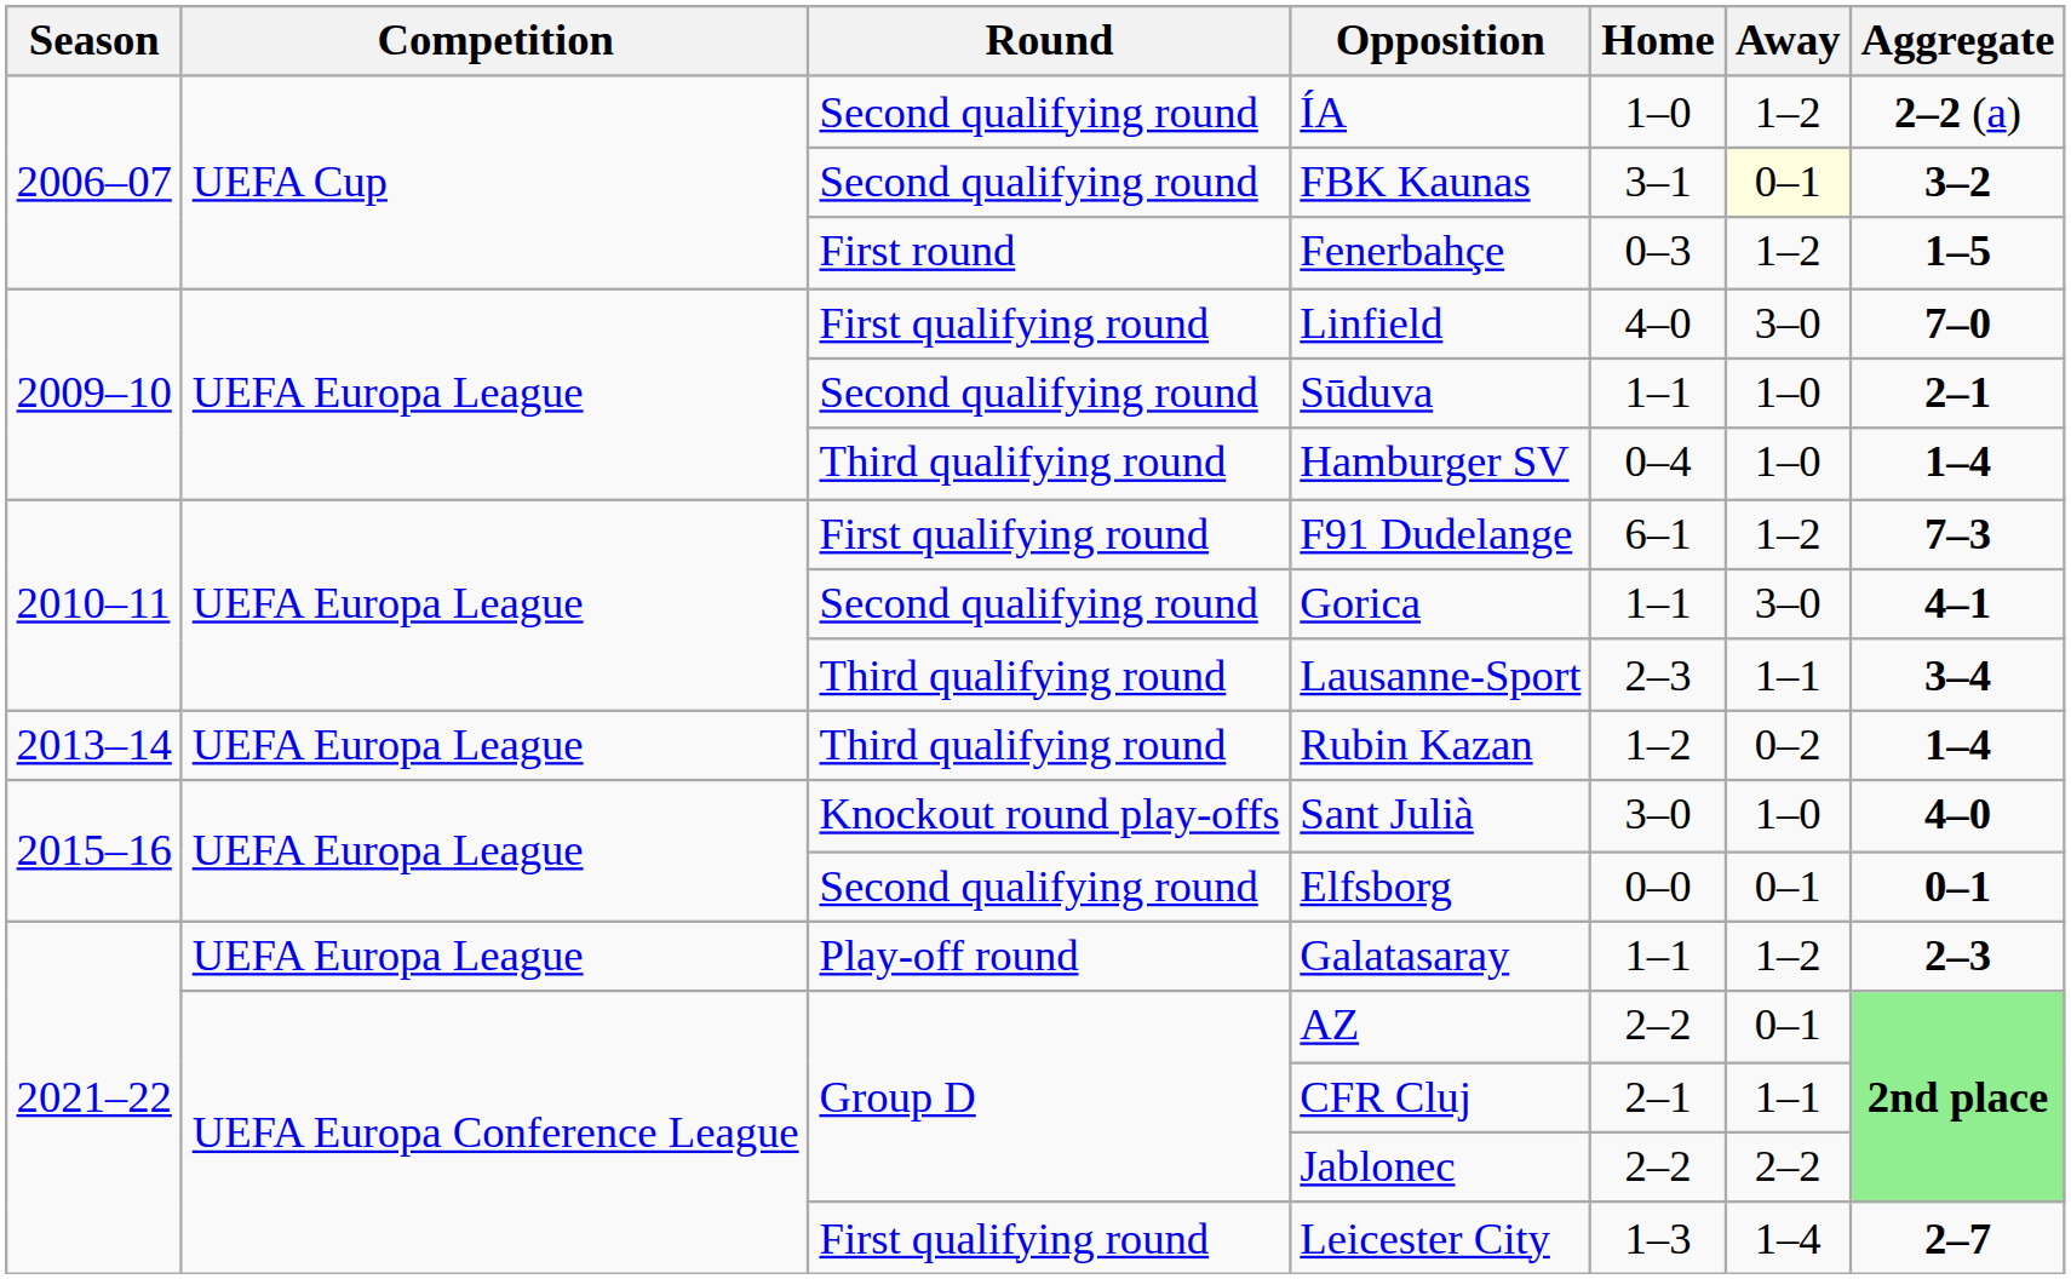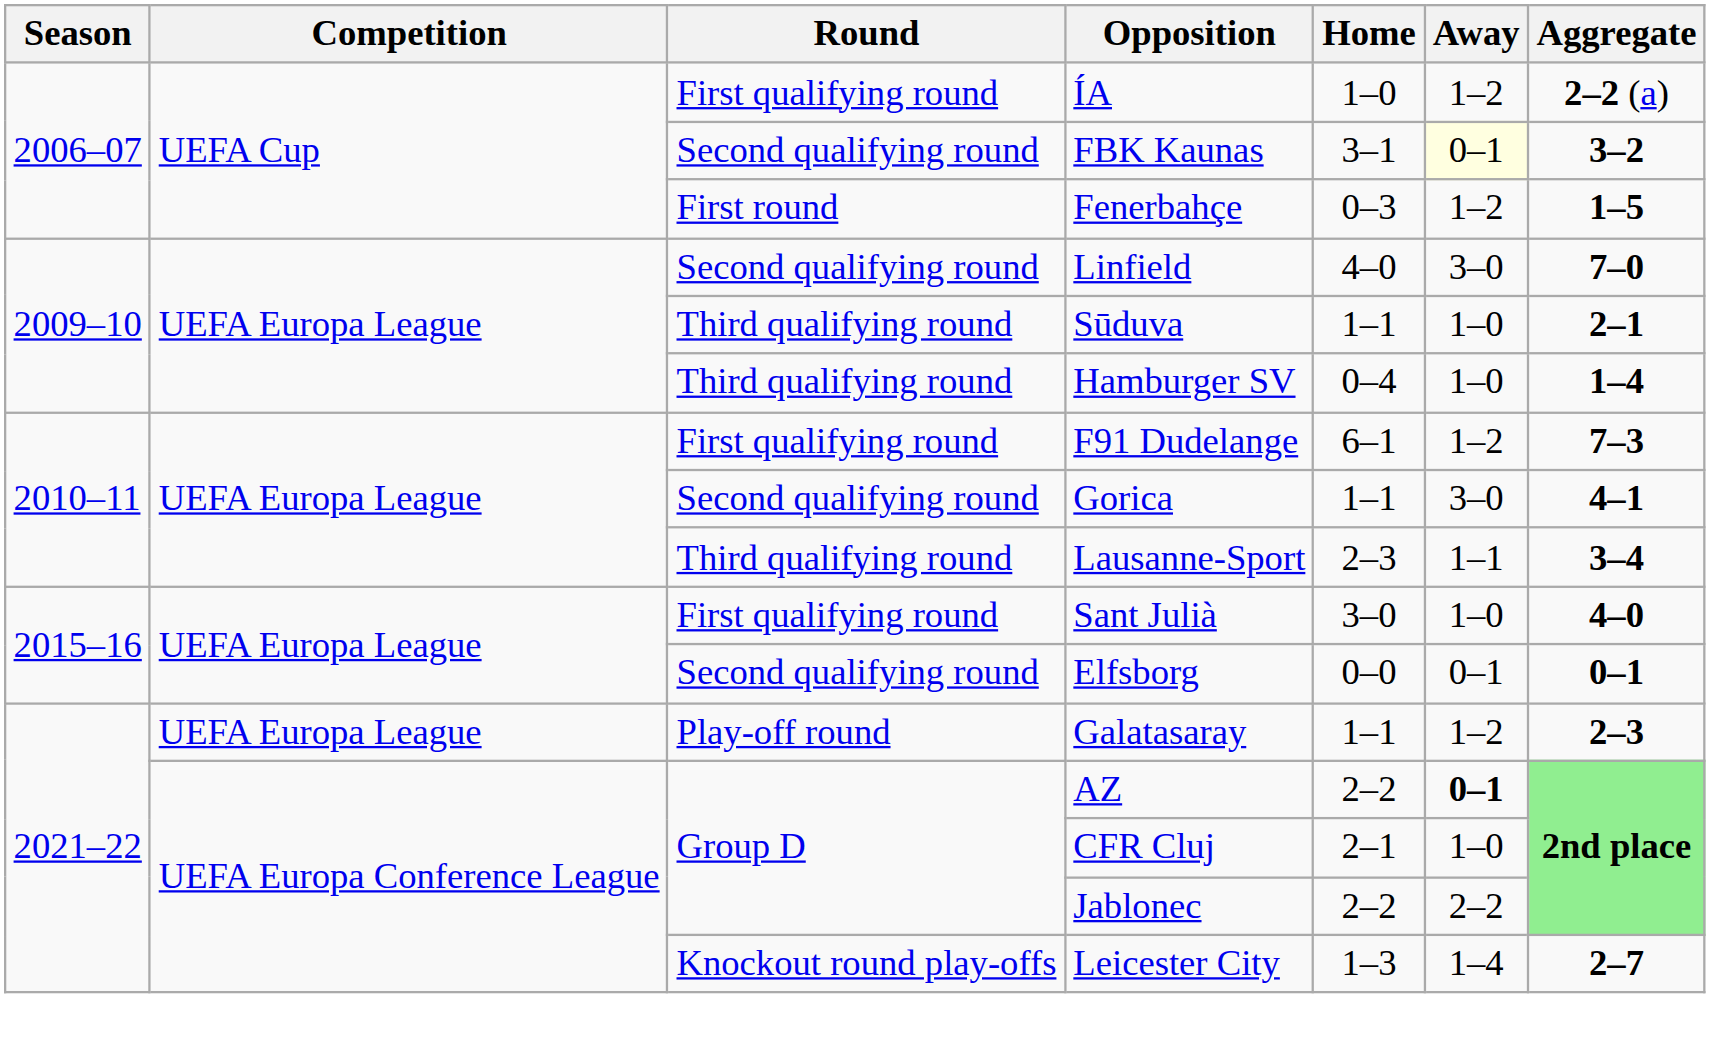ÍA | Round: Second qualifying round -> First qualifying round
Linfield | Round: First qualifying round -> Second qualifying round
Sūduva | Round: Second qualifying round -> Third qualifying round
- row: 2013–14 | UEFA Europa League | Third qualifying round | Rubin Kazan | 1–2 | 0–2 | 1–4
Sant Julià | Round: Knockout round play-offs -> First qualifying round
AZ | Away: normal -> bold
CFR Cluj | Away: 1–1 -> 1–0
Leicester City | Round: First qualifying round -> Knockout round play-offs
